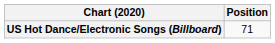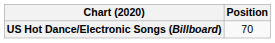US Hot Dance/Electronic Songs (Billboard) | Position: 71 -> 70
